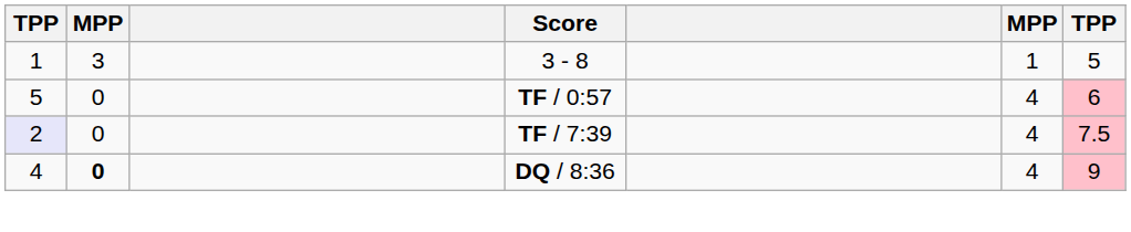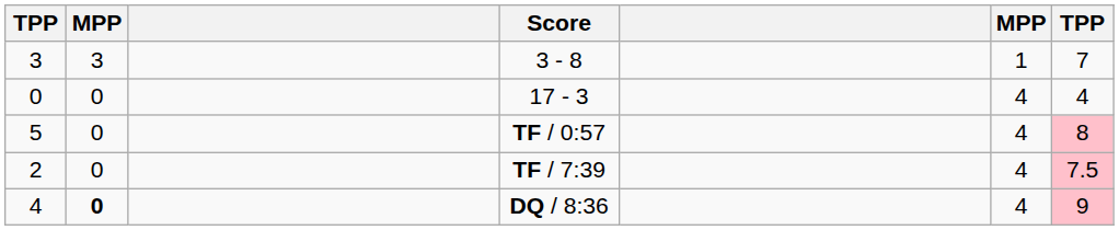3 - 8 | column 1: 1 -> 3
3 - 8 | column 7: 5 -> 7
+ row: 0 | 0 | 17 - 3 | 4 | 4
TF / 0:57 | column 7: 6 -> 8
TF / 7:39 | column 1: lavender background -> no background
